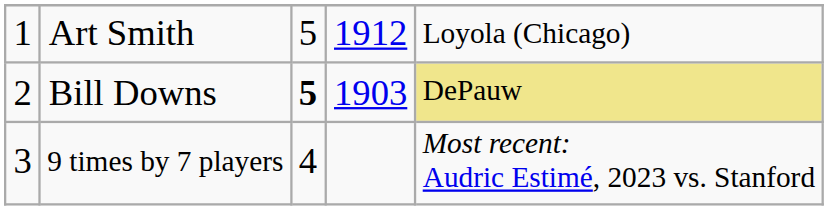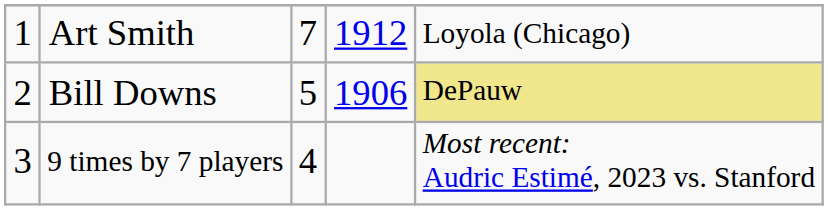Art Smith | column 3: 5 -> 7
Bill Downs | column 3: bold -> normal
Bill Downs | column 4: 1903 -> 1906
